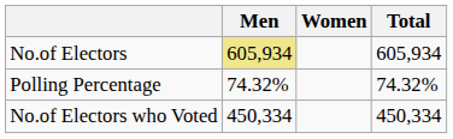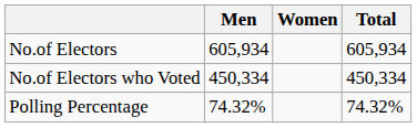No.of Electors | Men: khaki background -> no background
rows swapped: No.of Electors who Voted <-> Polling Percentage
